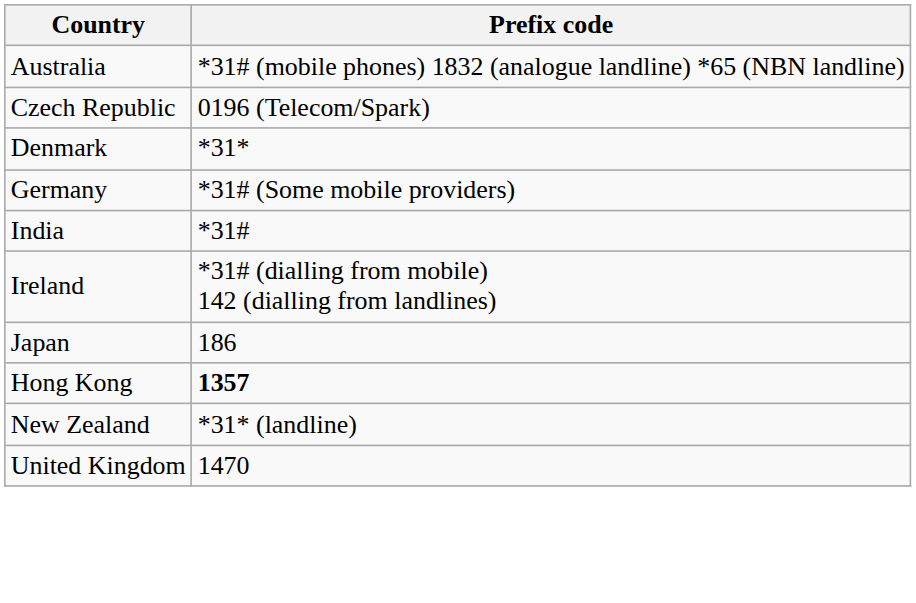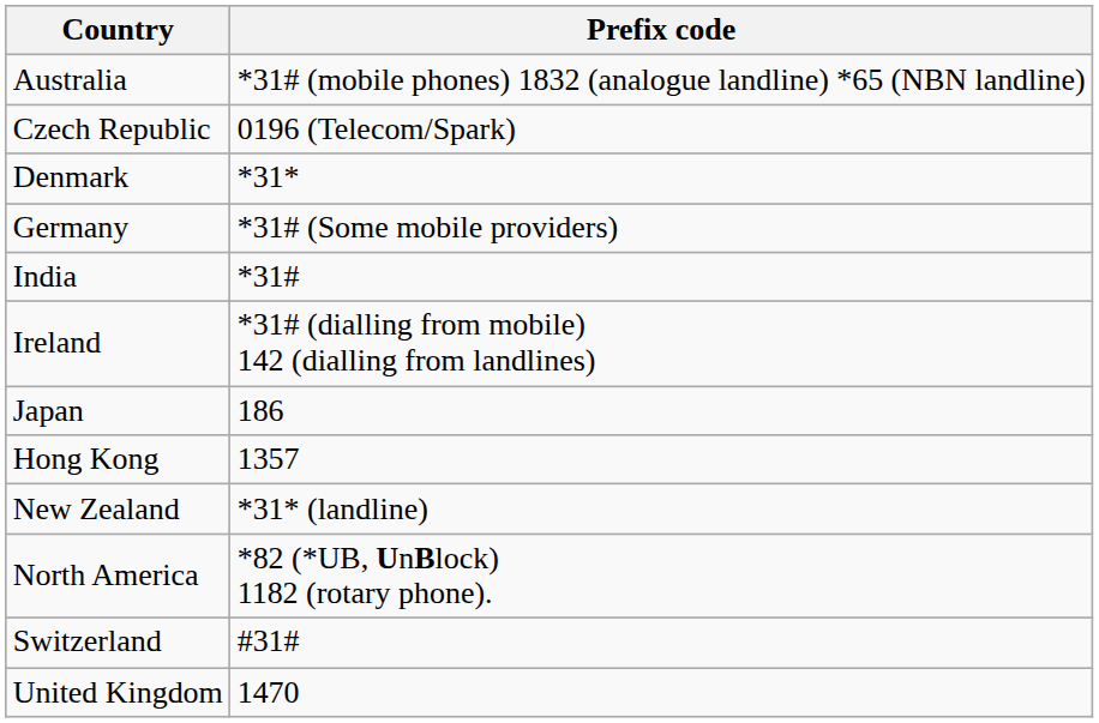Hong Kong | Prefix code: bold -> normal
+ row: North America | *82 (*UB, UnBlock) 1182 (rotary phone).
+ row: Switzerland | #31#
